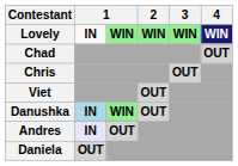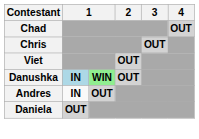- row: Lovely | IN | WIN | WIN | WIN | WIN
Andres | column 2: lavender background -> no background
